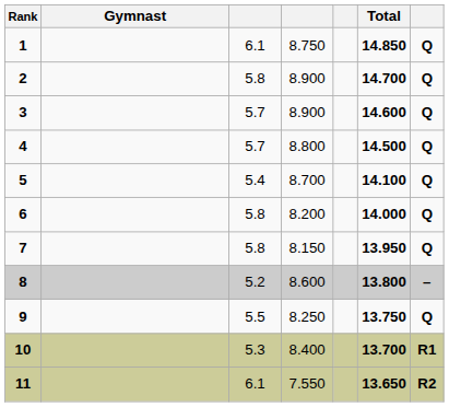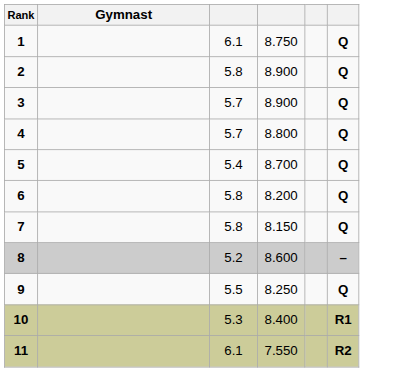- column: Total | 14.850 | 14.700 | 14.600 | 14.500 | 14.100 | 14.000 | 13.950 | 13.800 | 13.750 | 13.700 | 13.650
